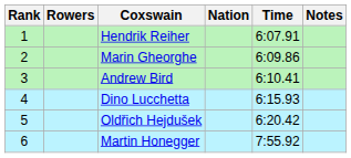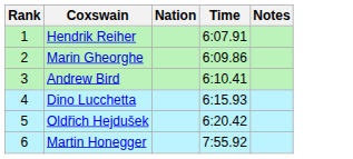- column: Rowers
